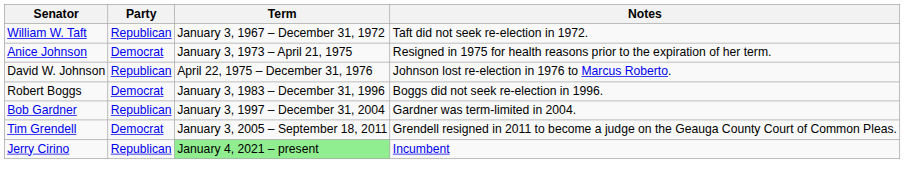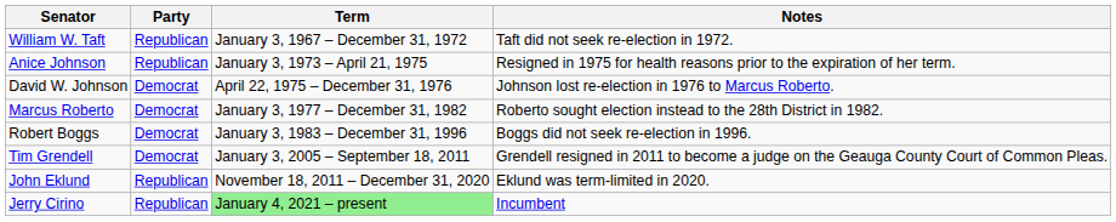Anice Johnson | Party: Democrat -> Republican
David W. Johnson | Party: Republican -> Democrat
+ row: Marcus Roberto | Democrat | January 3, 1977 – December 31, 1982 | Roberto sought election instead to the 28th District in 1982.
- row: Bob Gardner | Republican | January 3, 1997 – December 31, 2004 | Gardner was term-limited in 2004.
+ row: John Eklund | Republican | November 18, 2011 – December 31, 2020 | Eklund was term-limited in 2020.
